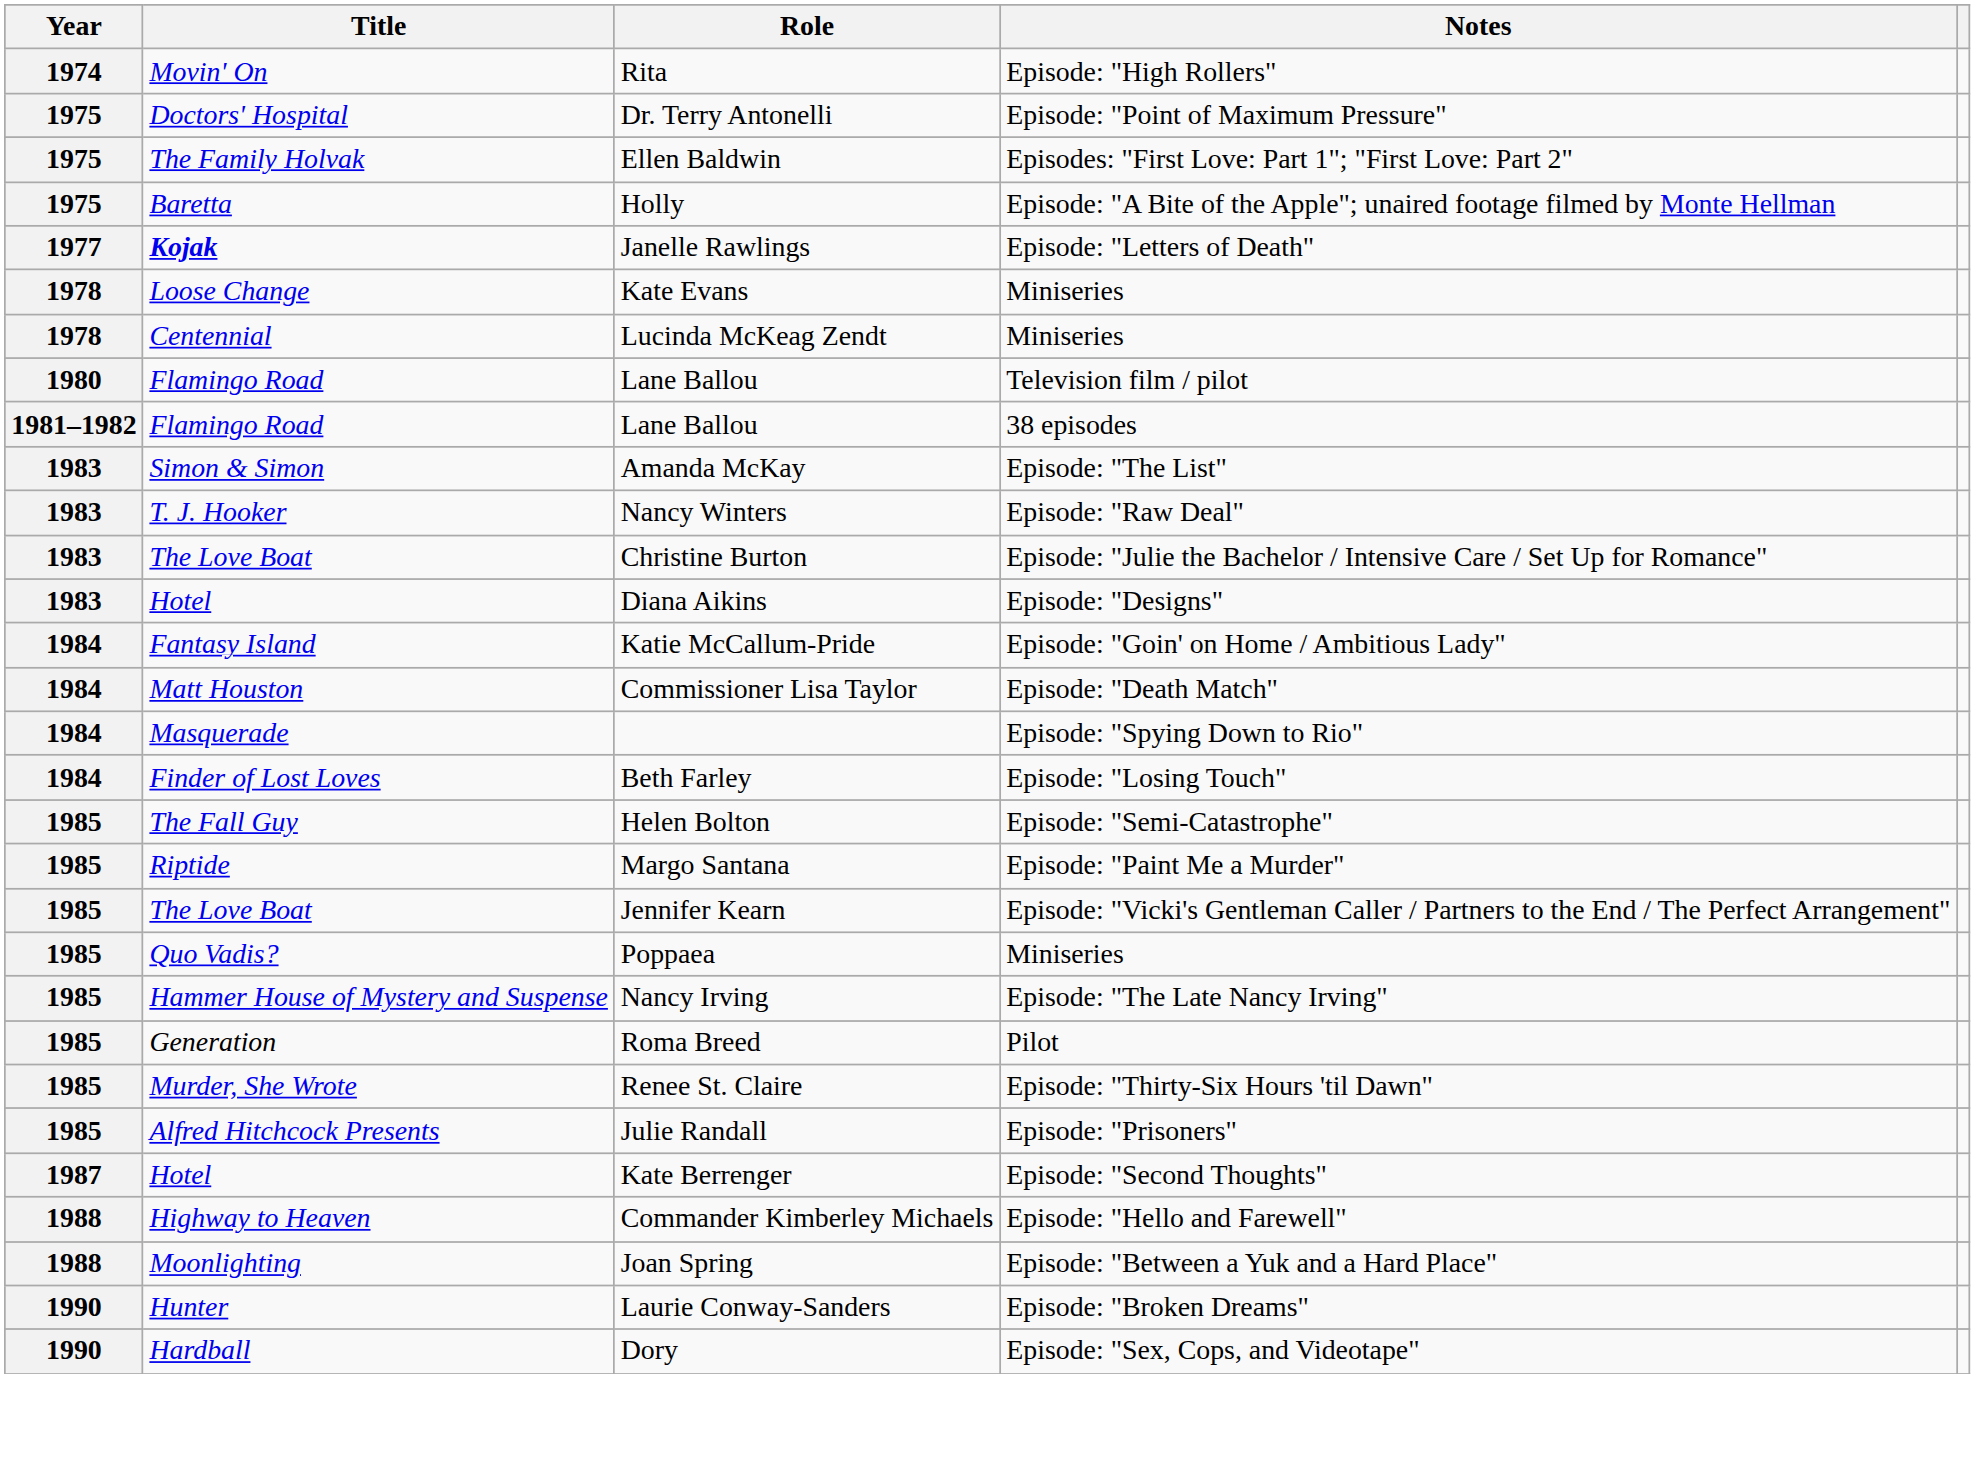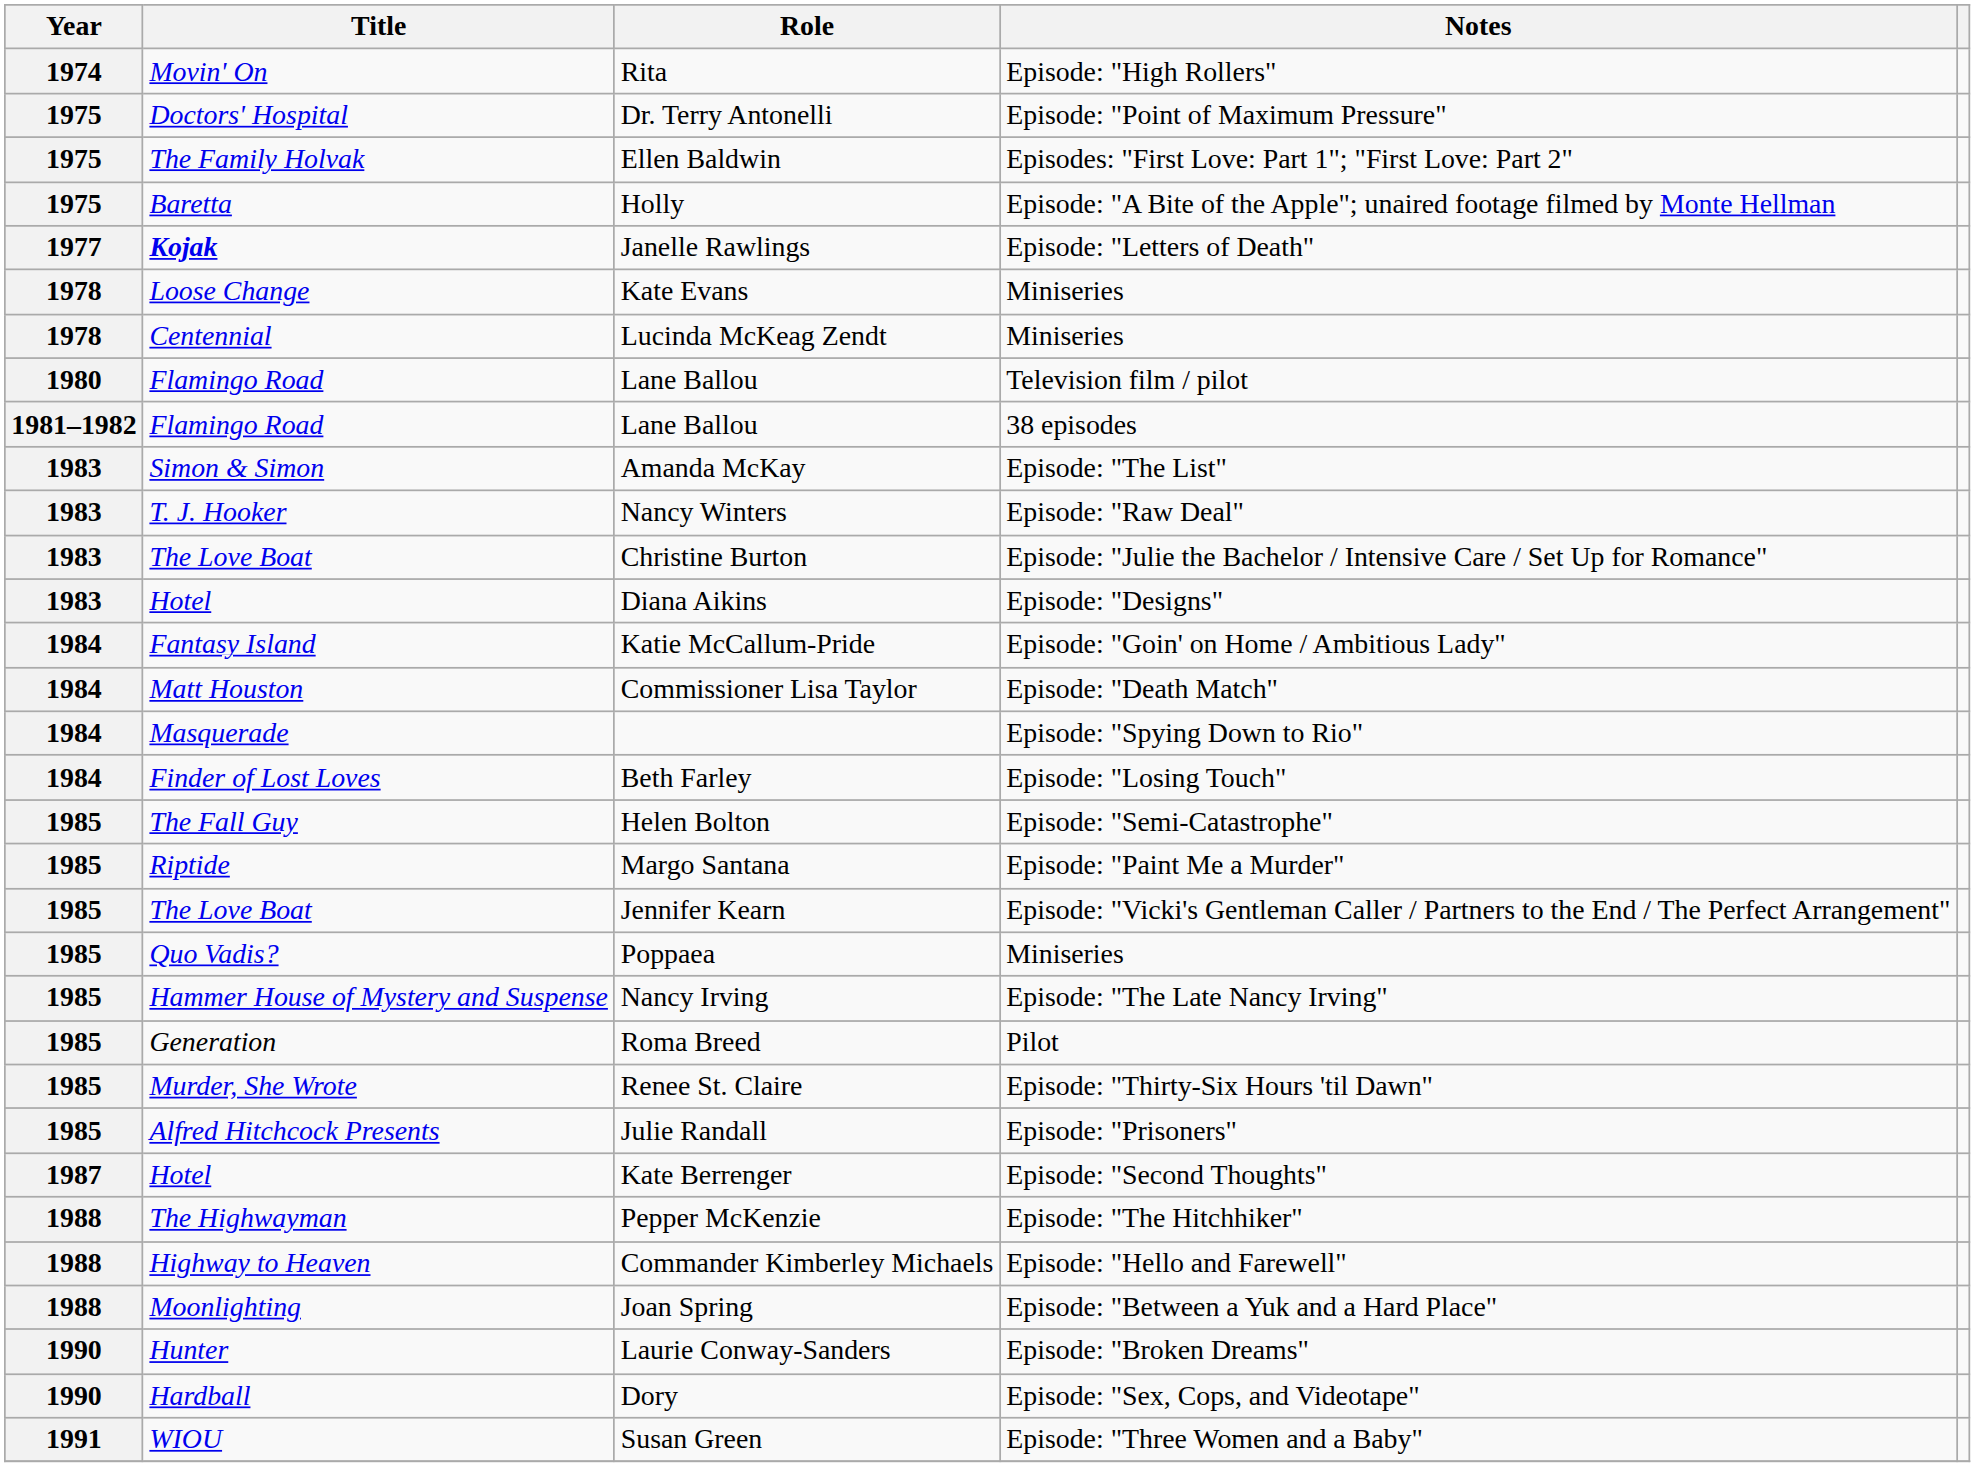+ row: 1988 | The Highwayman | Pepper McKenzie | Episode: "The Hitchhiker"
+ row: 1991 | WIOU | Susan Green | Episode: "Three Women and a Baby"
